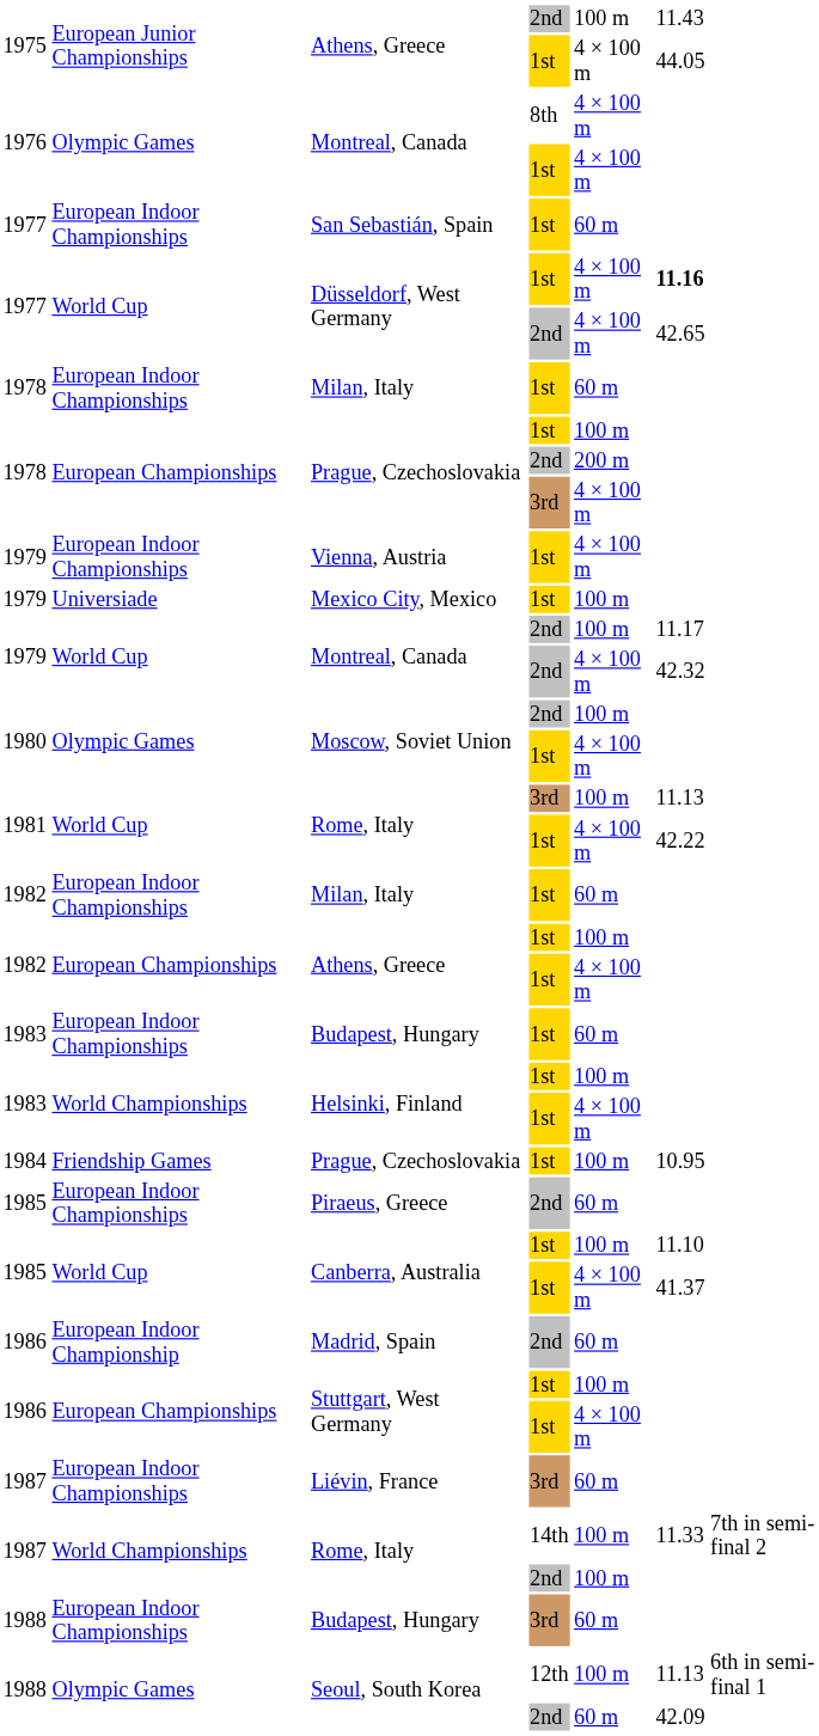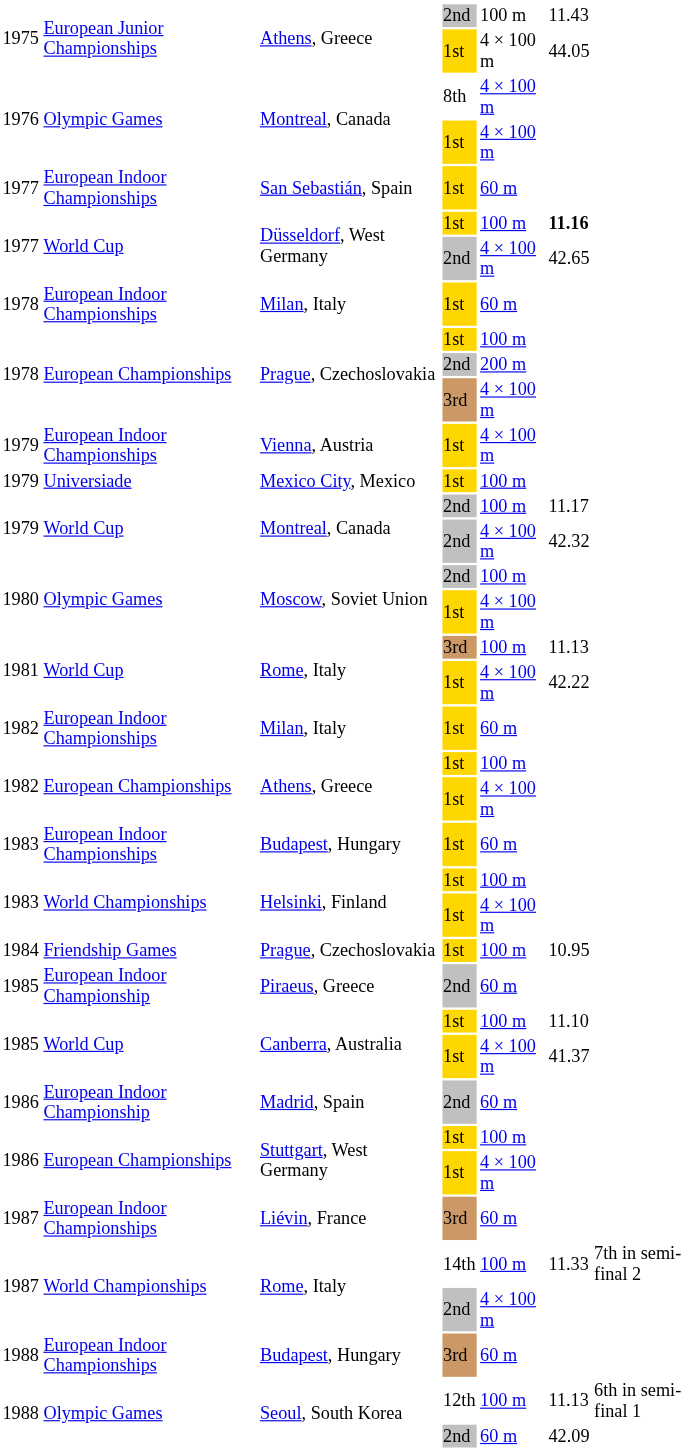Düsseldorf, West Germany / 1st | column 5: 4 × 100 m -> 100 m
Piraeus, Greece | column 2: European Indoor Championships -> European Indoor Championship
Rome, Italy / 2nd | column 5: 100 m -> 4 × 100 m
